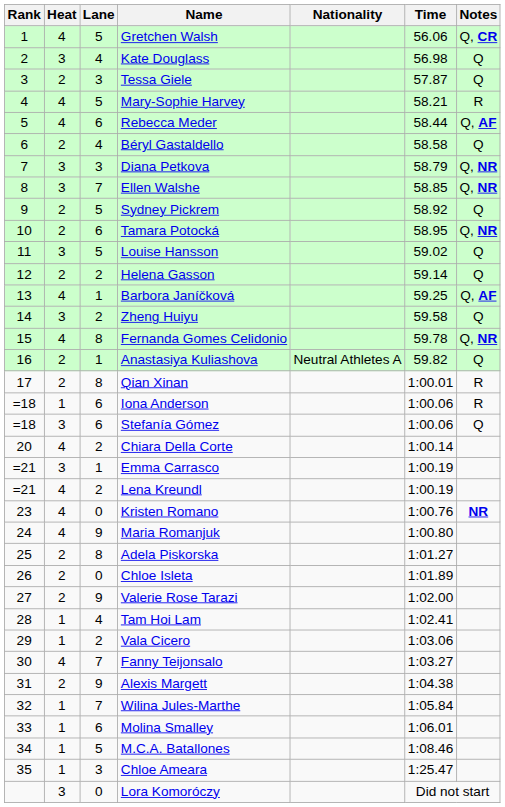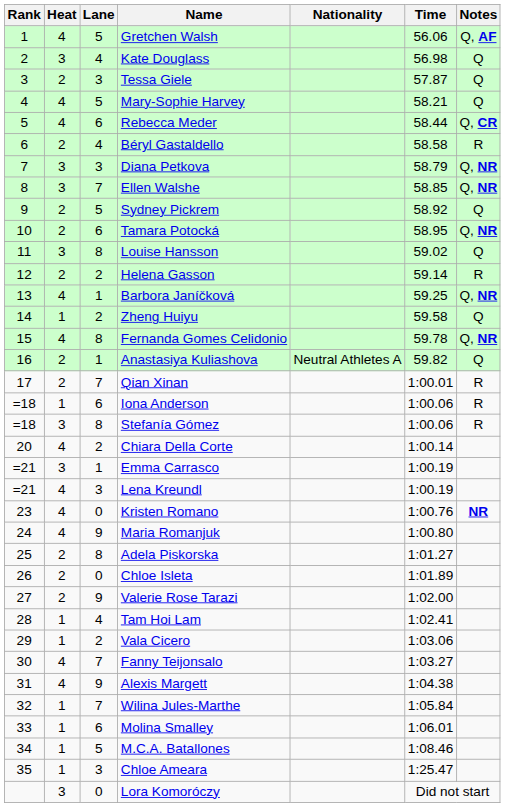Gretchen Walsh | Notes: Q, CR -> Q, AF
Mary-Sophie Harvey | Notes: R -> Q
Rebecca Meder | Notes: Q, AF -> Q, CR
Béryl Gastaldello | Notes: Q -> R
Louise Hansson | Lane: 5 -> 8
Helena Gasson | Notes: Q -> R
Barbora Janíčková | Notes: Q, AF -> Q, NR
Zheng Huiyu | Heat: 3 -> 1
Qian Xinan | Lane: 8 -> 7
Stefanía Gómez | Lane: 6 -> 8
Stefanía Gómez | Notes: Q -> R
Lena Kreundl | Lane: 2 -> 3
Alexis Margett | Heat: 2 -> 4
